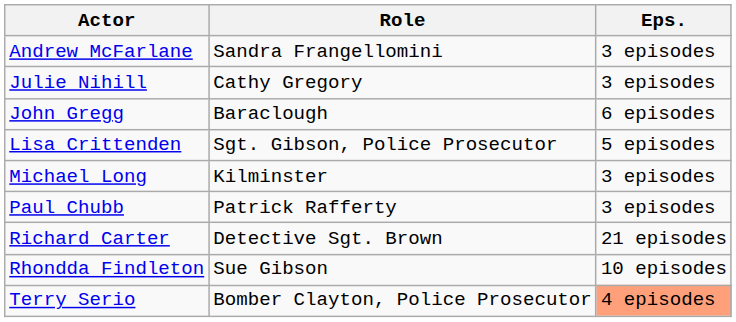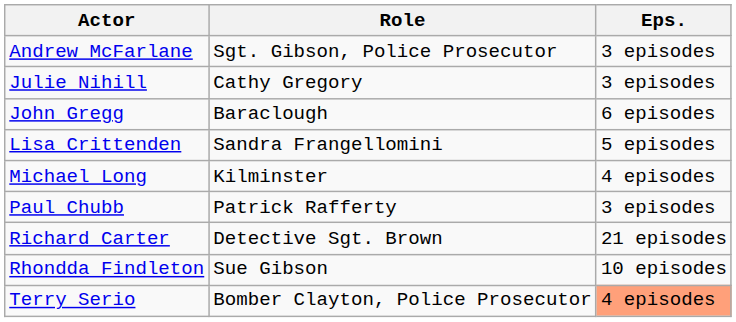Andrew McFarlane | Role: Sandra Frangellomini -> Sgt. Gibson, Police Prosecutor
Lisa Crittenden | Role: Sgt. Gibson, Police Prosecutor -> Sandra Frangellomini
Michael Long | Eps.: 3 episodes -> 4 episodes
